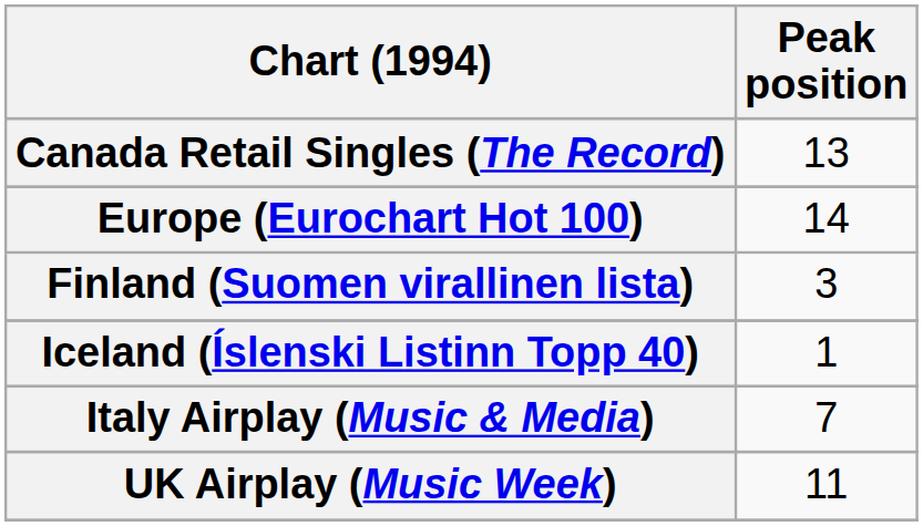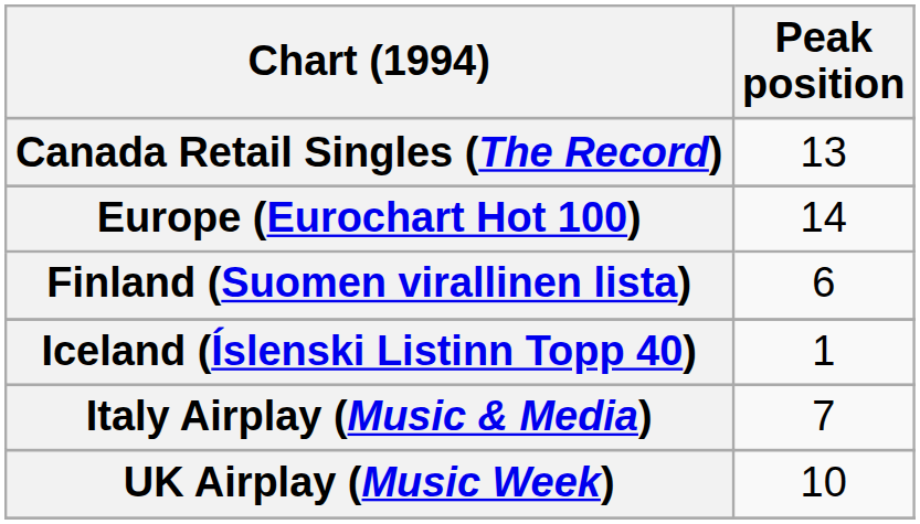Finland (Suomen virallinen lista) | Peak position: 3 -> 6
UK Airplay (Music Week) | Peak position: 11 -> 10
